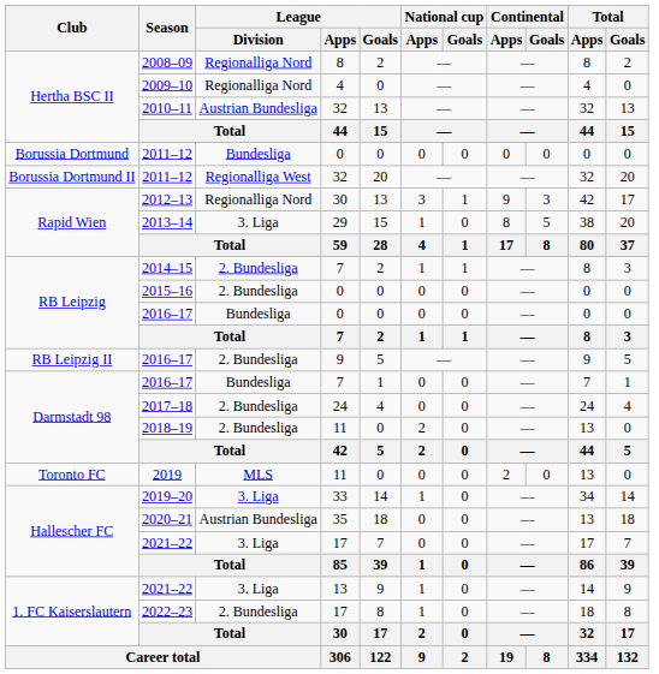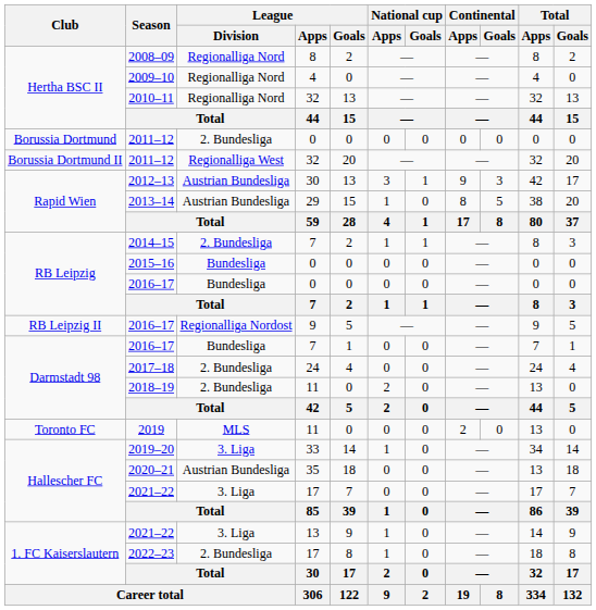2010–11 | League / Division: Austrian Bundesliga -> Regionalliga Nord
2011–12 / 0 | League / Division: Bundesliga -> 2. Bundesliga
2012–13 | League / Division: Regionalliga Nord -> Austrian Bundesliga
2013–14 | League / Division: 3. Liga -> Austrian Bundesliga
2015–16 | League / Division: 2. Bundesliga -> Bundesliga
2016–17 / 9 | League / Division: 2. Bundesliga -> Regionalliga Nordost
